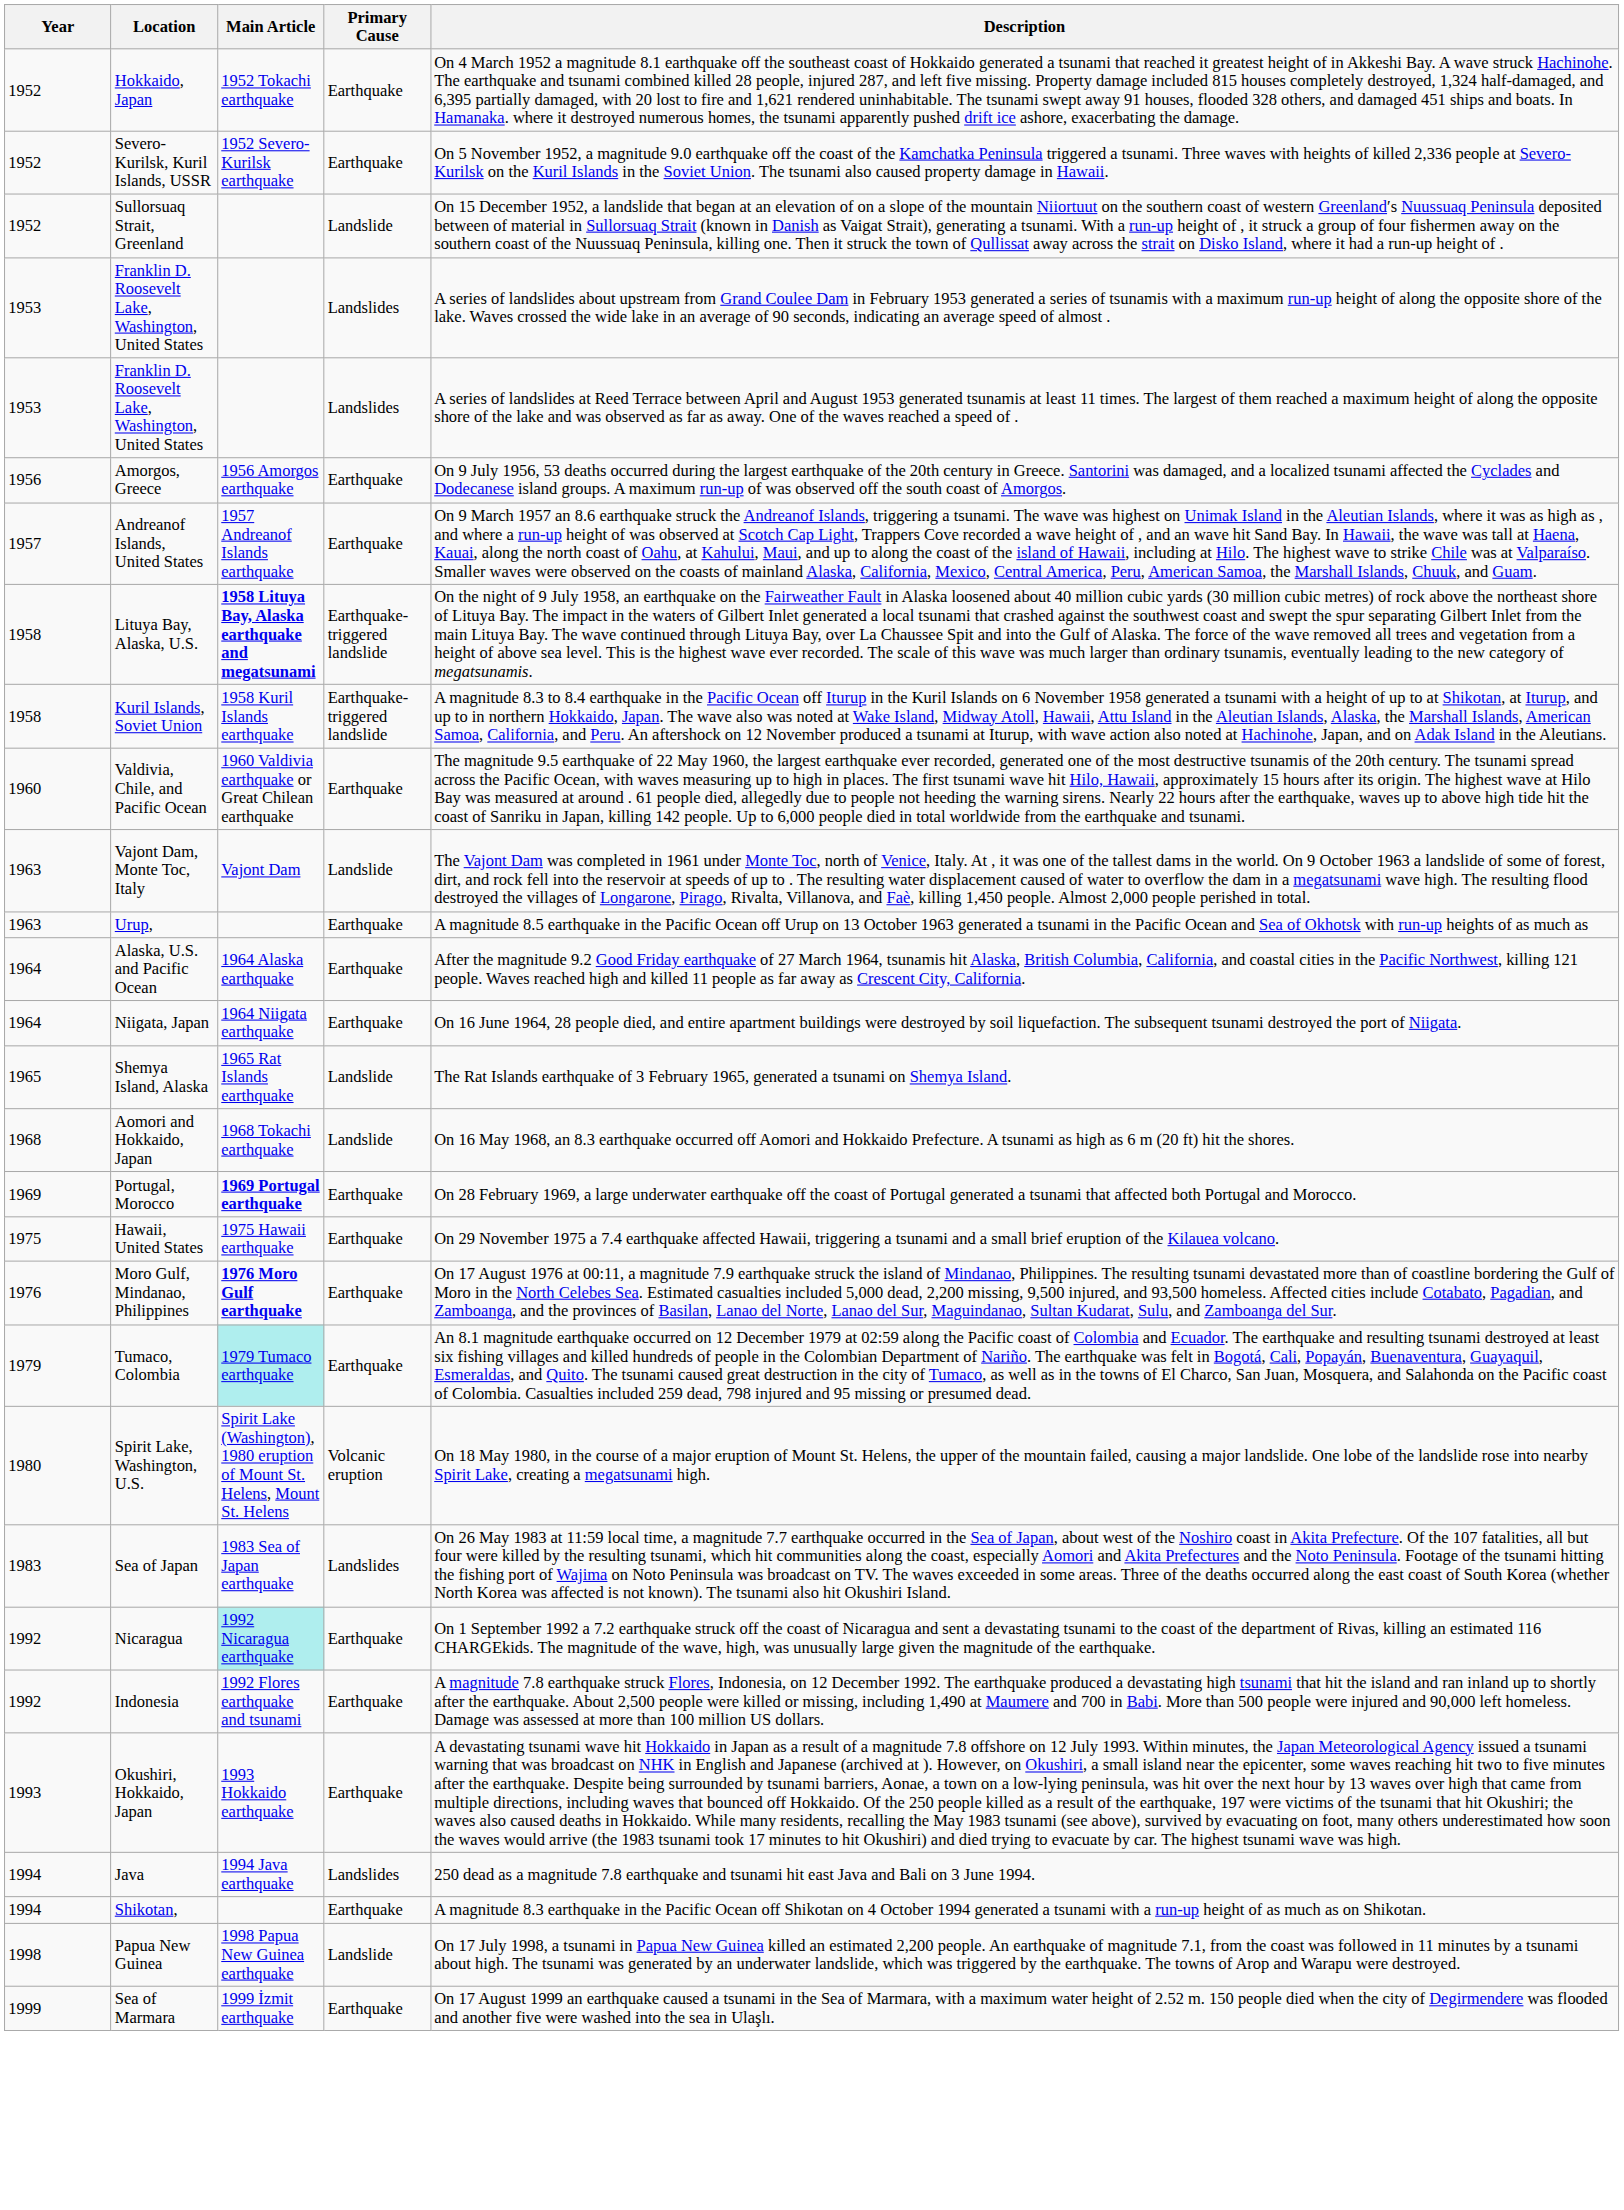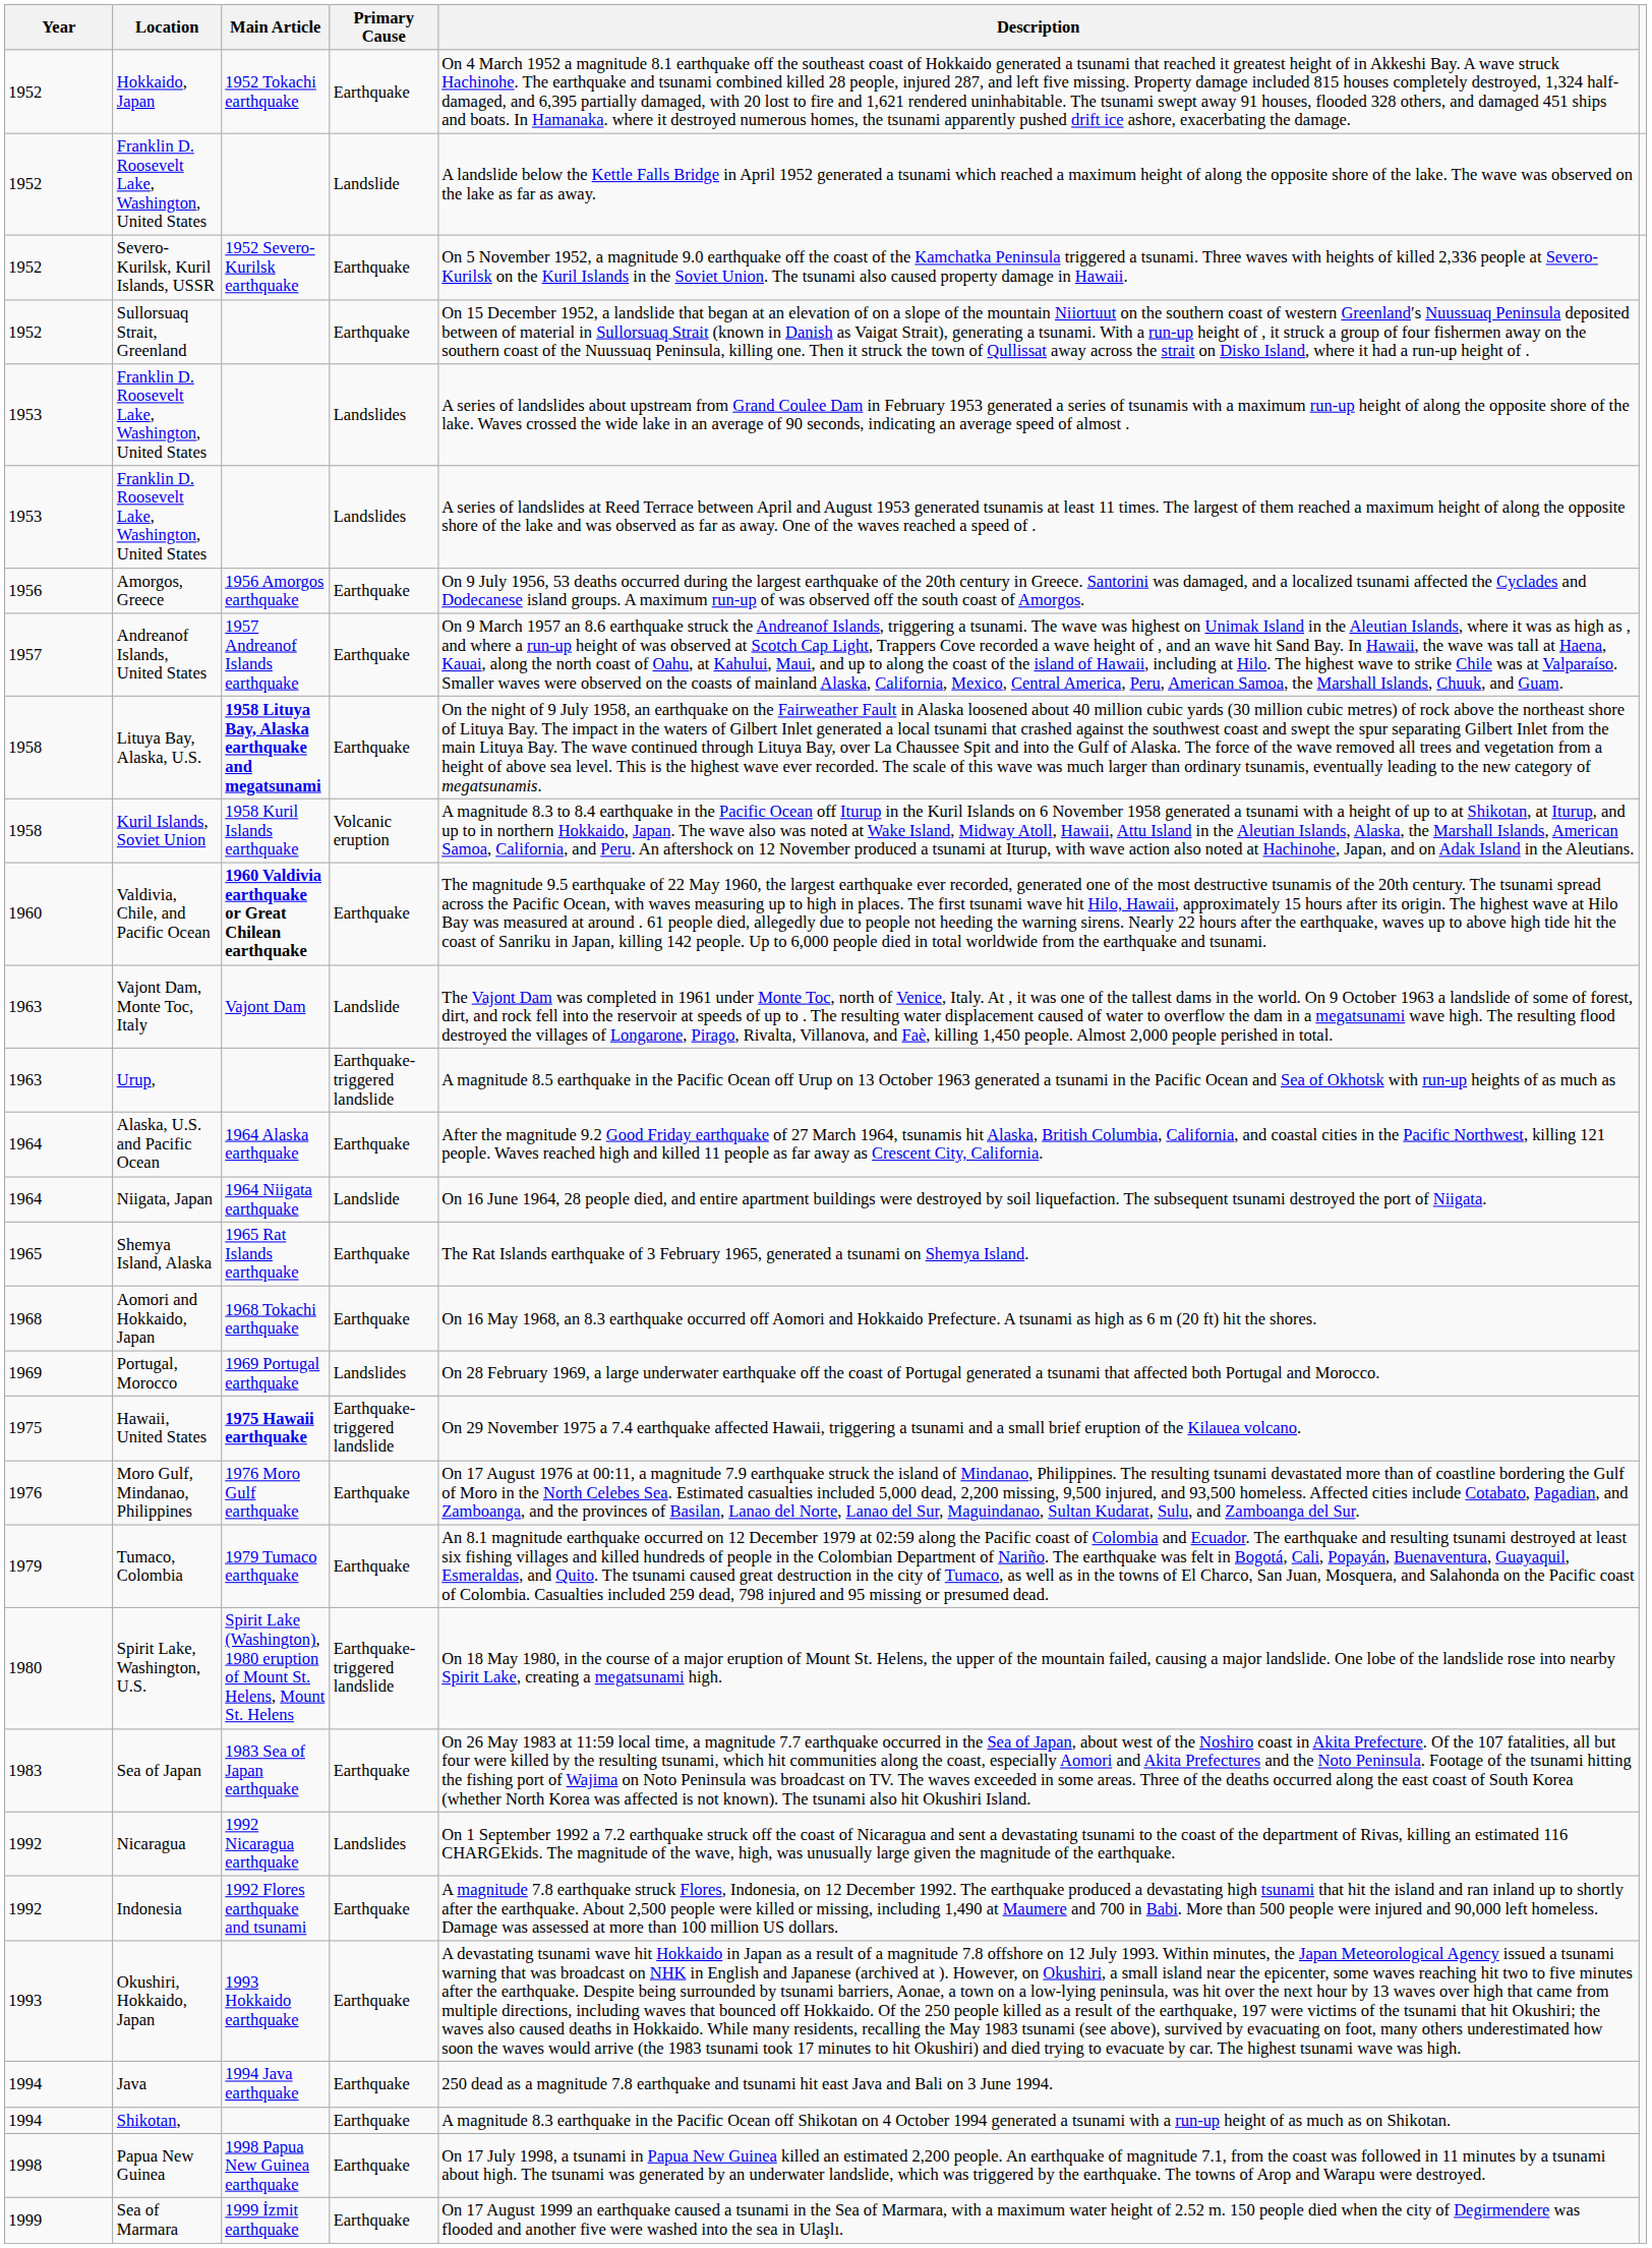+ row: 1952 | Franklin D. Roosevelt Lake, Washington, United States | Landslide | A landslide below the Kettle Falls Bridge in April 1952 generated a tsunami which reached a maximum height of along the opposite shore of the lake. The wave was observed on the lake as far as away.
Sullorsuaq Strait, Greenland | Primary Cause: Landslide -> Earthquake
Lituya Bay, Alaska, U.S. | Primary Cause: Earthquake-triggered landslide -> Earthquake
Kuril Islands, Soviet Union | Primary Cause: Earthquake-triggered landslide -> Volcanic eruption
Valdivia, Chile, and Pacific Ocean | Main Article: normal -> bold
Urup, | Primary Cause: Earthquake -> Earthquake-triggered landslide
Niigata, Japan | Primary Cause: Earthquake -> Landslide
Shemya Island, Alaska | Primary Cause: Landslide -> Earthquake
Aomori and Hokkaido, Japan | Primary Cause: Landslide -> Earthquake
Portugal, Morocco | Main Article: bold -> normal
Portugal, Morocco | Primary Cause: Earthquake -> Landslides
Hawaii, United States | Main Article: normal -> bold
Hawaii, United States | Primary Cause: Earthquake -> Earthquake-triggered landslide
Moro Gulf, Mindanao, Philippines | Main Article: bold -> normal
Tumaco, Colombia | Main Article: paleturquoise background -> no background
Spirit Lake, Washington, U.S. | Primary Cause: Volcanic eruption -> Earthquake-triggered landslide
Sea of Japan | Primary Cause: Landslides -> Earthquake
Nicaragua | Main Article: paleturquoise background -> no background
Nicaragua | Primary Cause: Earthquake -> Landslides
Java | Primary Cause: Landslides -> Earthquake
Papua New Guinea | Primary Cause: Landslide -> Earthquake
